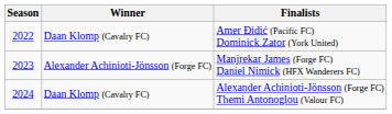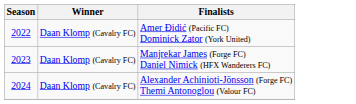Manjrekar James (Forge FC) Daniel Nimick (HFX Wanderers FC) | Winner: Alexander Achinioti-Jönsson (Forge FC) -> Daan Klomp (Cavalry FC)
